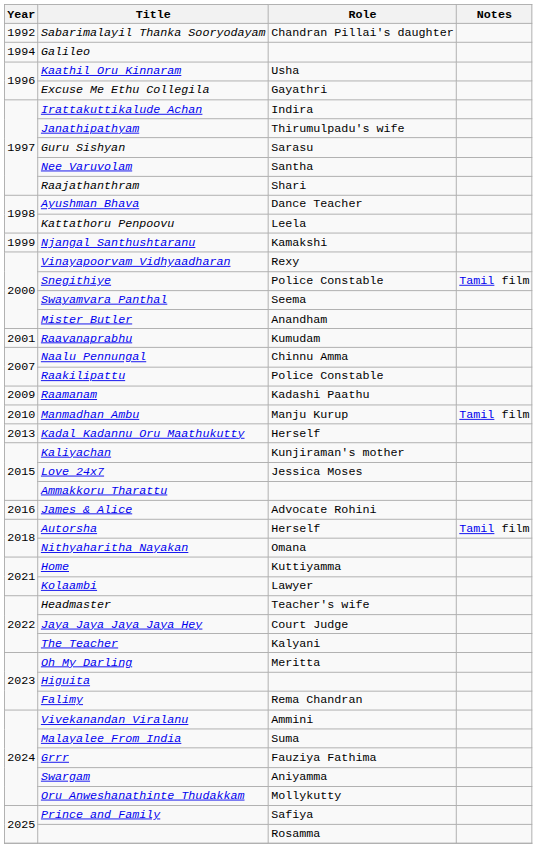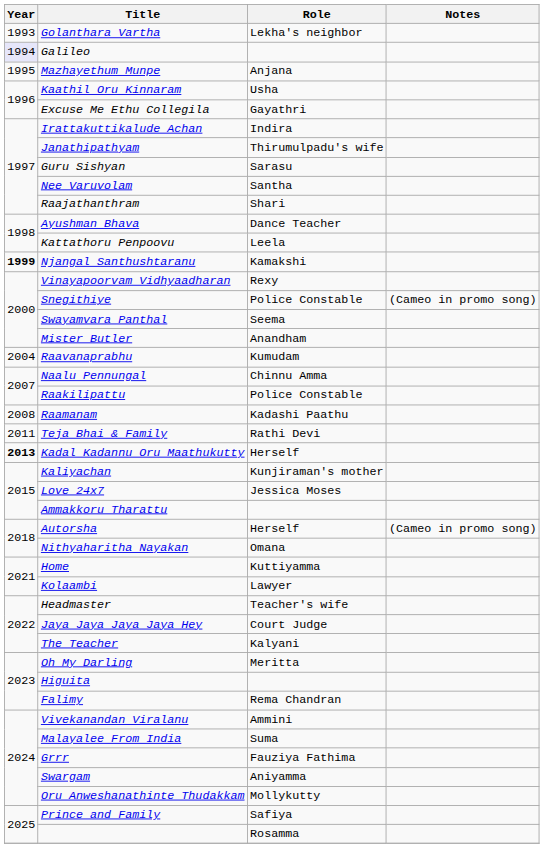- row: 1992 | Sabarimalayil Thanka Sooryodayam | Chandran Pillai's daughter
+ row: 1993 | Golanthara Vartha | Lekha's neighbor
Galileo | Year: no background -> lavender background
+ row: 1995 | Mazhayethum Munpe | Anjana
Njangal Santhushtaranu | Year: normal -> bold
Snegithiye | Notes: Tamil film -> (Cameo in promo song)
Raavanaprabhu | Year: 2001 -> 2004
Raamanam | Year: 2009 -> 2008
- row: 2010 | Manmadhan Ambu | Manju Kurup | Tamil film
+ row: 2011 | Teja Bhai & Family | Rathi Devi
Kadal Kadannu Oru Maathukutty | Year: normal -> bold
- row: 2016 | James & Alice | Advocate Rohini
Autorsha | Notes: Tamil film -> (Cameo in promo song)
